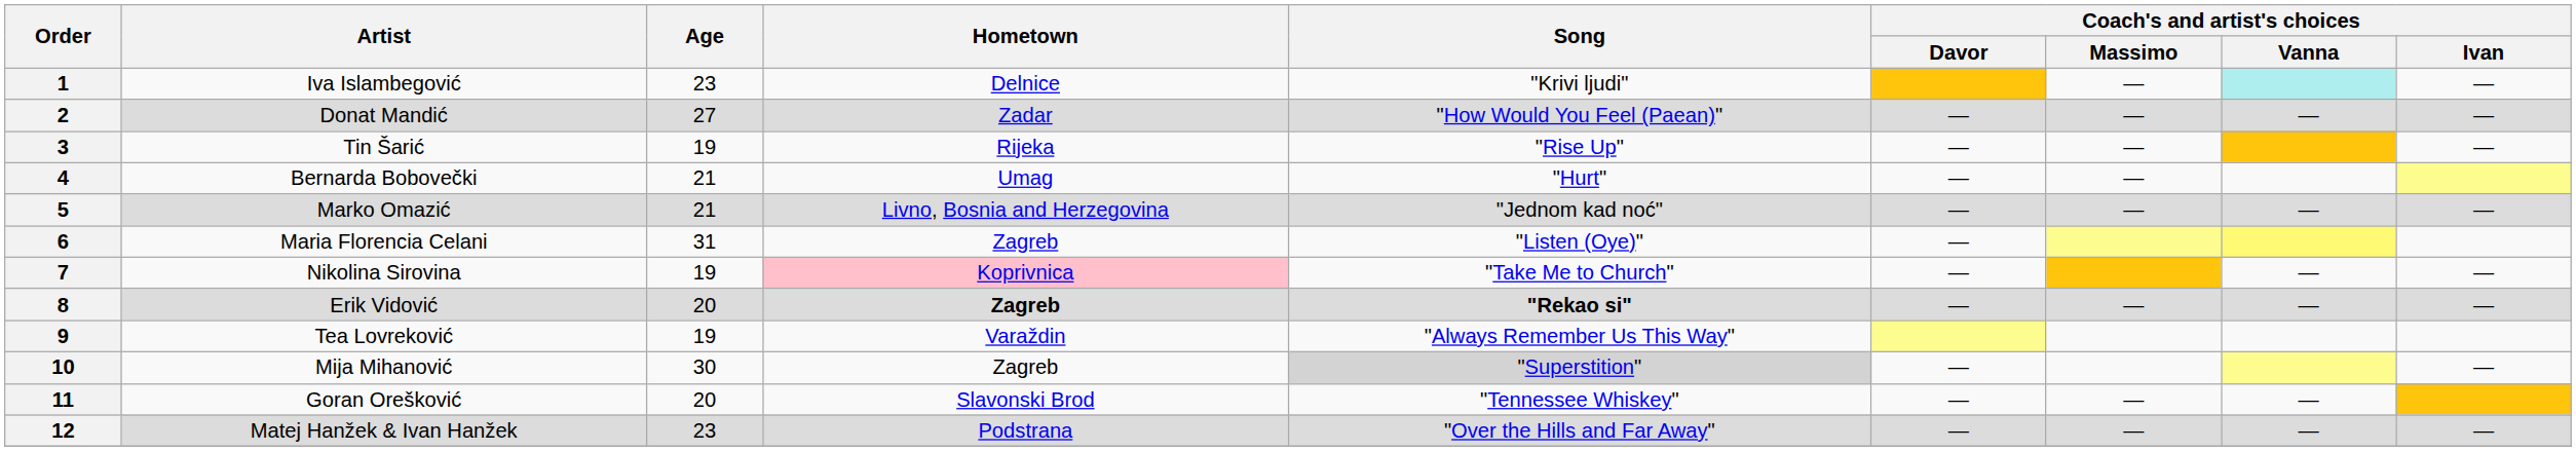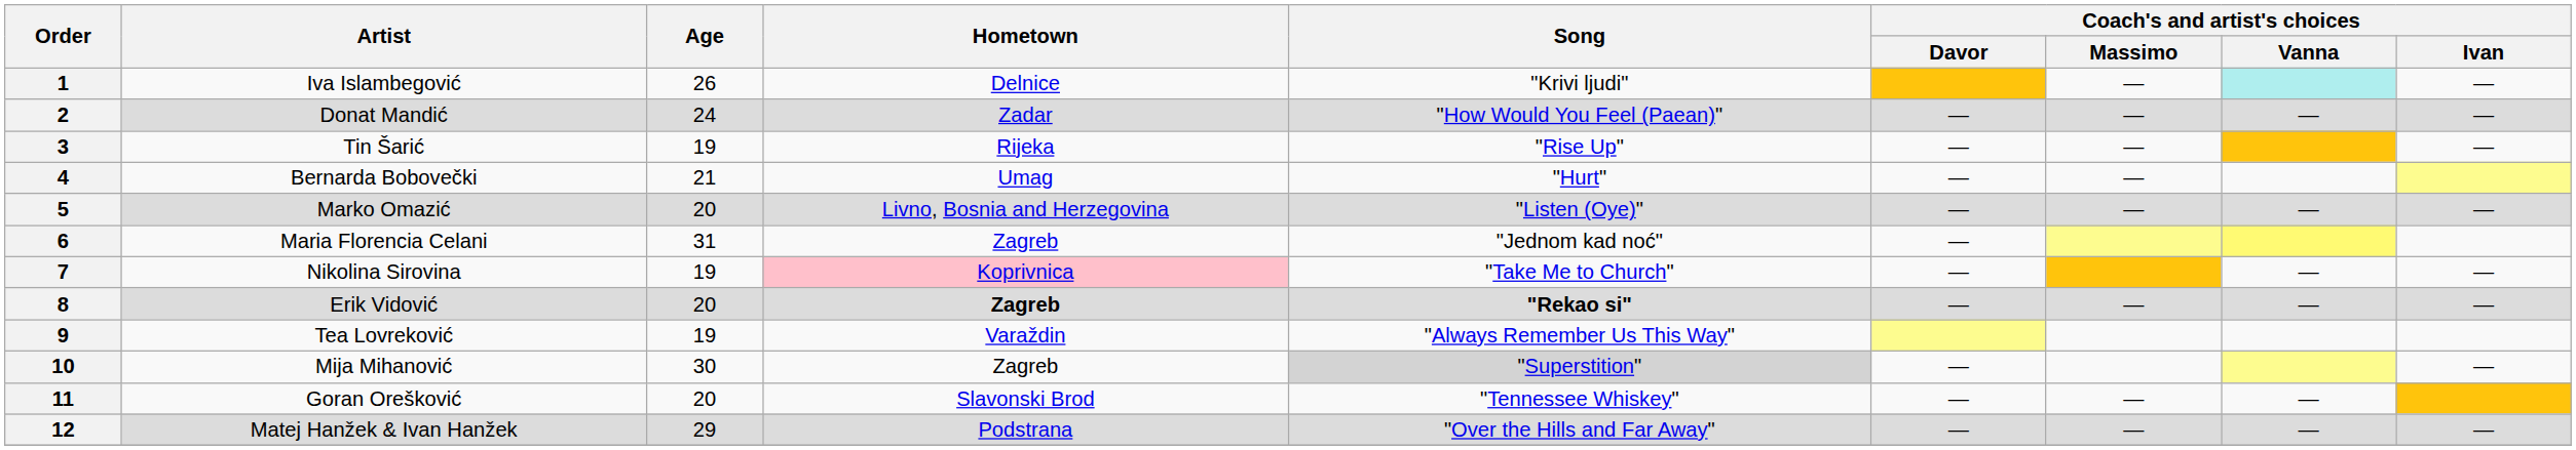1 | Age: 23 -> 26
2 | Age: 27 -> 24
5 | Age: 21 -> 20
5 | Song: "Jednom kad noć" -> "Listen (Oye)"
6 | Song: "Listen (Oye)" -> "Jednom kad noć"
12 | Age: 23 -> 29
